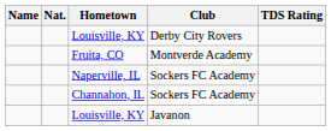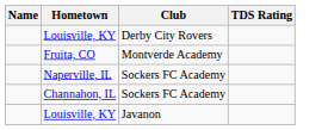- column: Nat.
